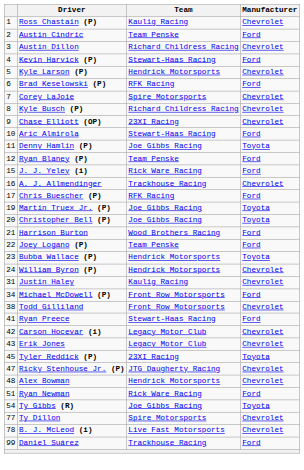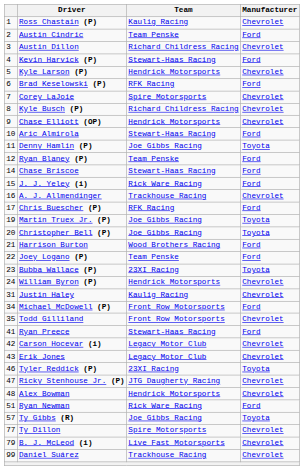Chase Elliott (OP) | Team: 23XI Racing -> Hendrick Motorsports
+ row: 14 | Chase Briscoe | Stewart-Haas Racing | Ford
Bubba Wallace (P) | Team: Hendrick Motorsports -> 23XI Racing
Todd Gilliland | column 1: 38 -> 35
Tyler Reddick (P) | column 1: 45 -> 46
Ty Gibbs (R) | column 1: 54 -> 57
B. J. McLeod (i) | column 1: 78 -> 79
Daniel Suárez | Manufacturer: Ford -> Chevrolet
